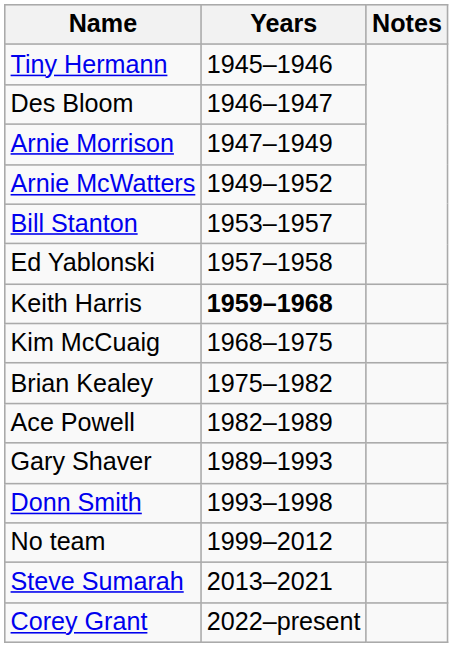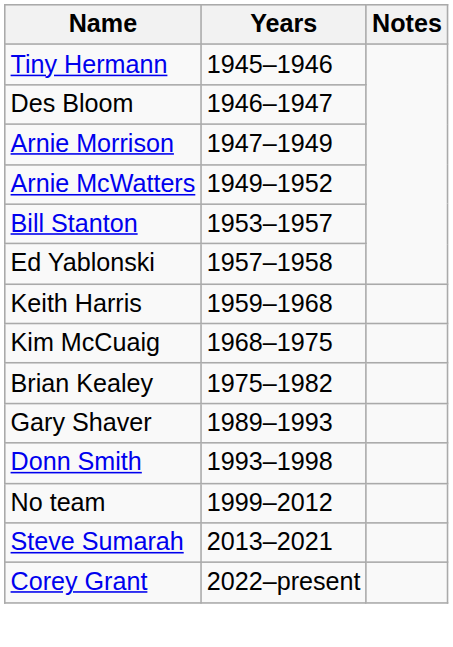Keith Harris | Years: bold -> normal
- row: Ace Powell | 1982–1989
